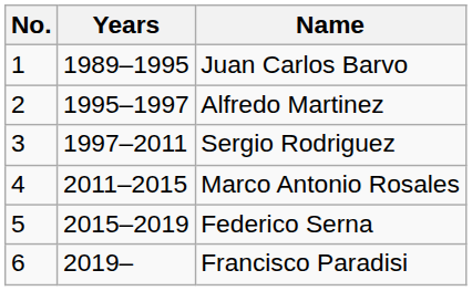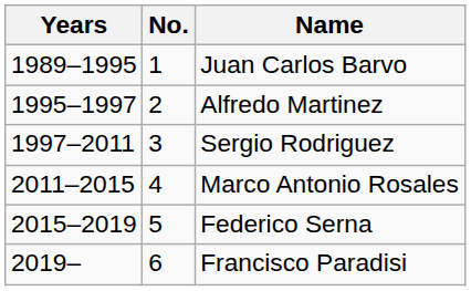columns swapped: No. <-> Years
